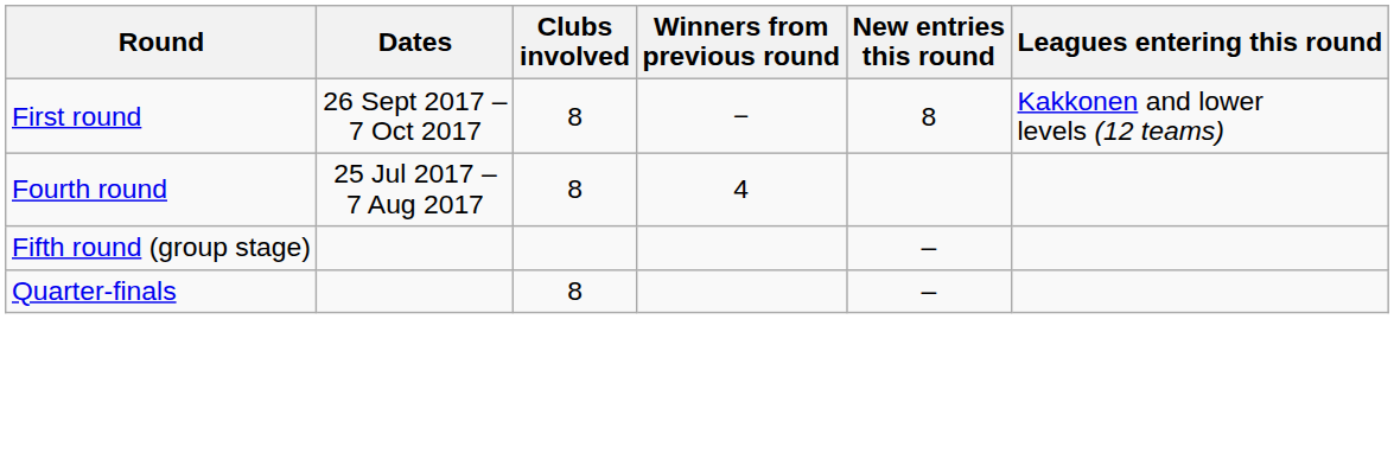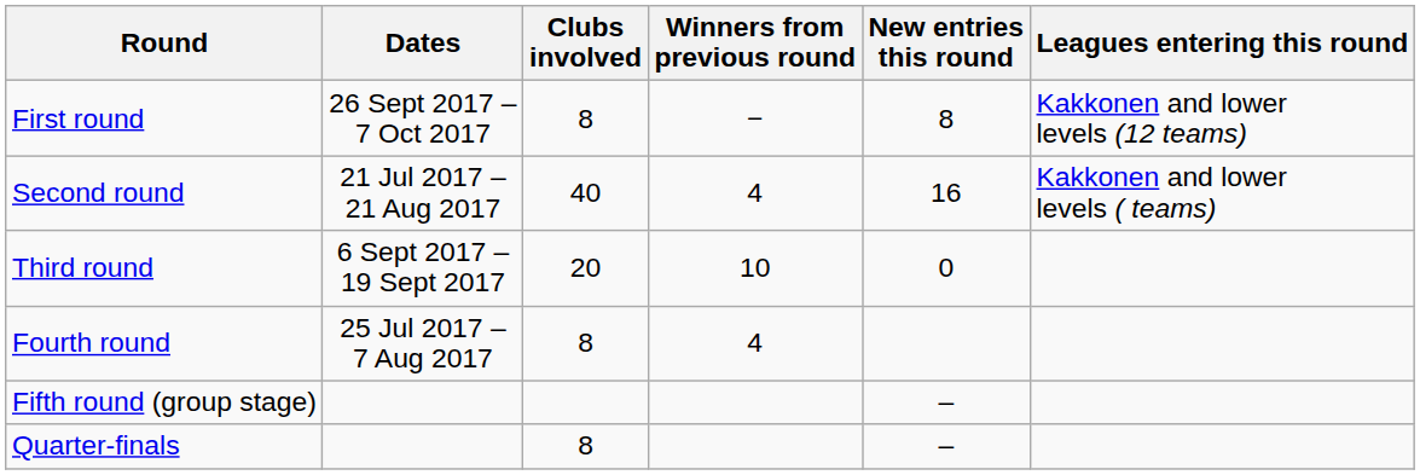+ row: Second round | 21 Jul 2017 – 21 Aug 2017 | 40 | 4 | 16 | Kakkonen and lower levels ( teams)
+ row: Third round | 6 Sept 2017 – 19 Sept 2017 | 20 | 10 | 0
